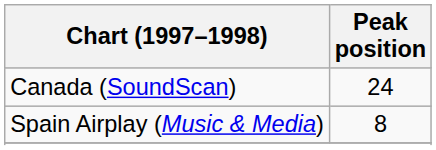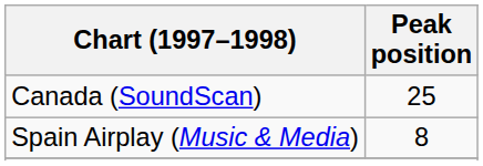Canada (SoundScan) | Peak position: 24 -> 25
